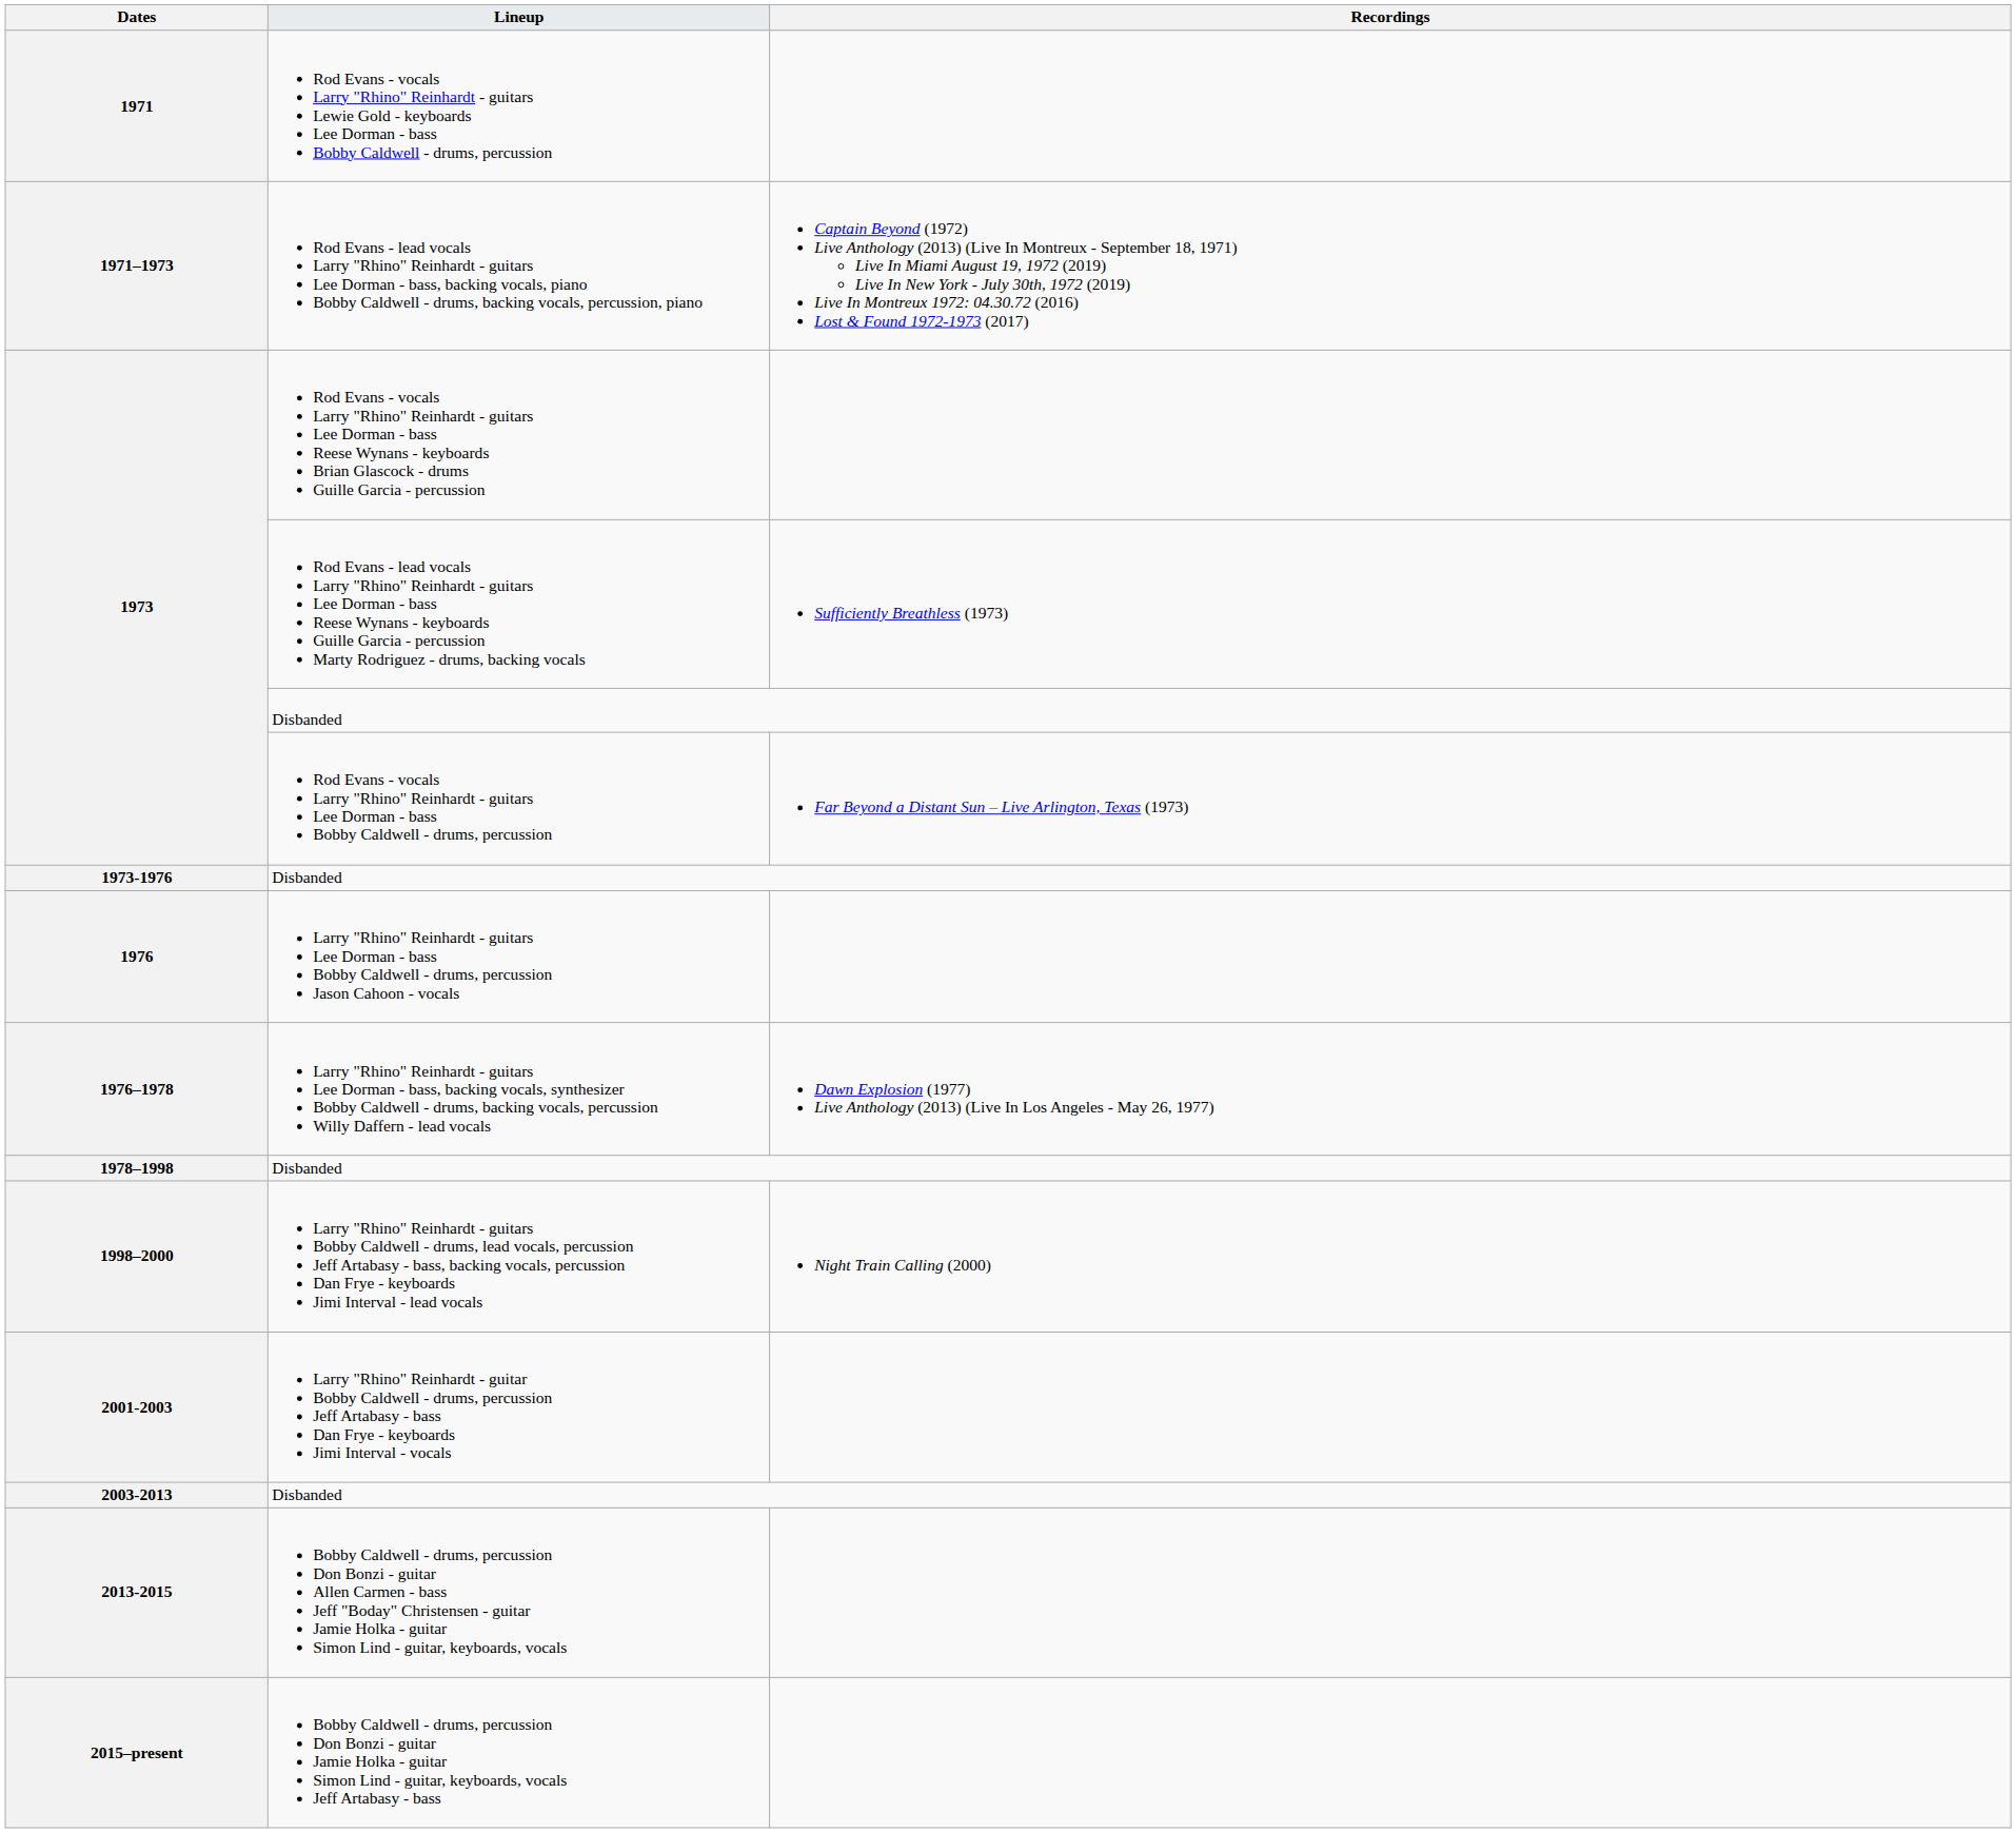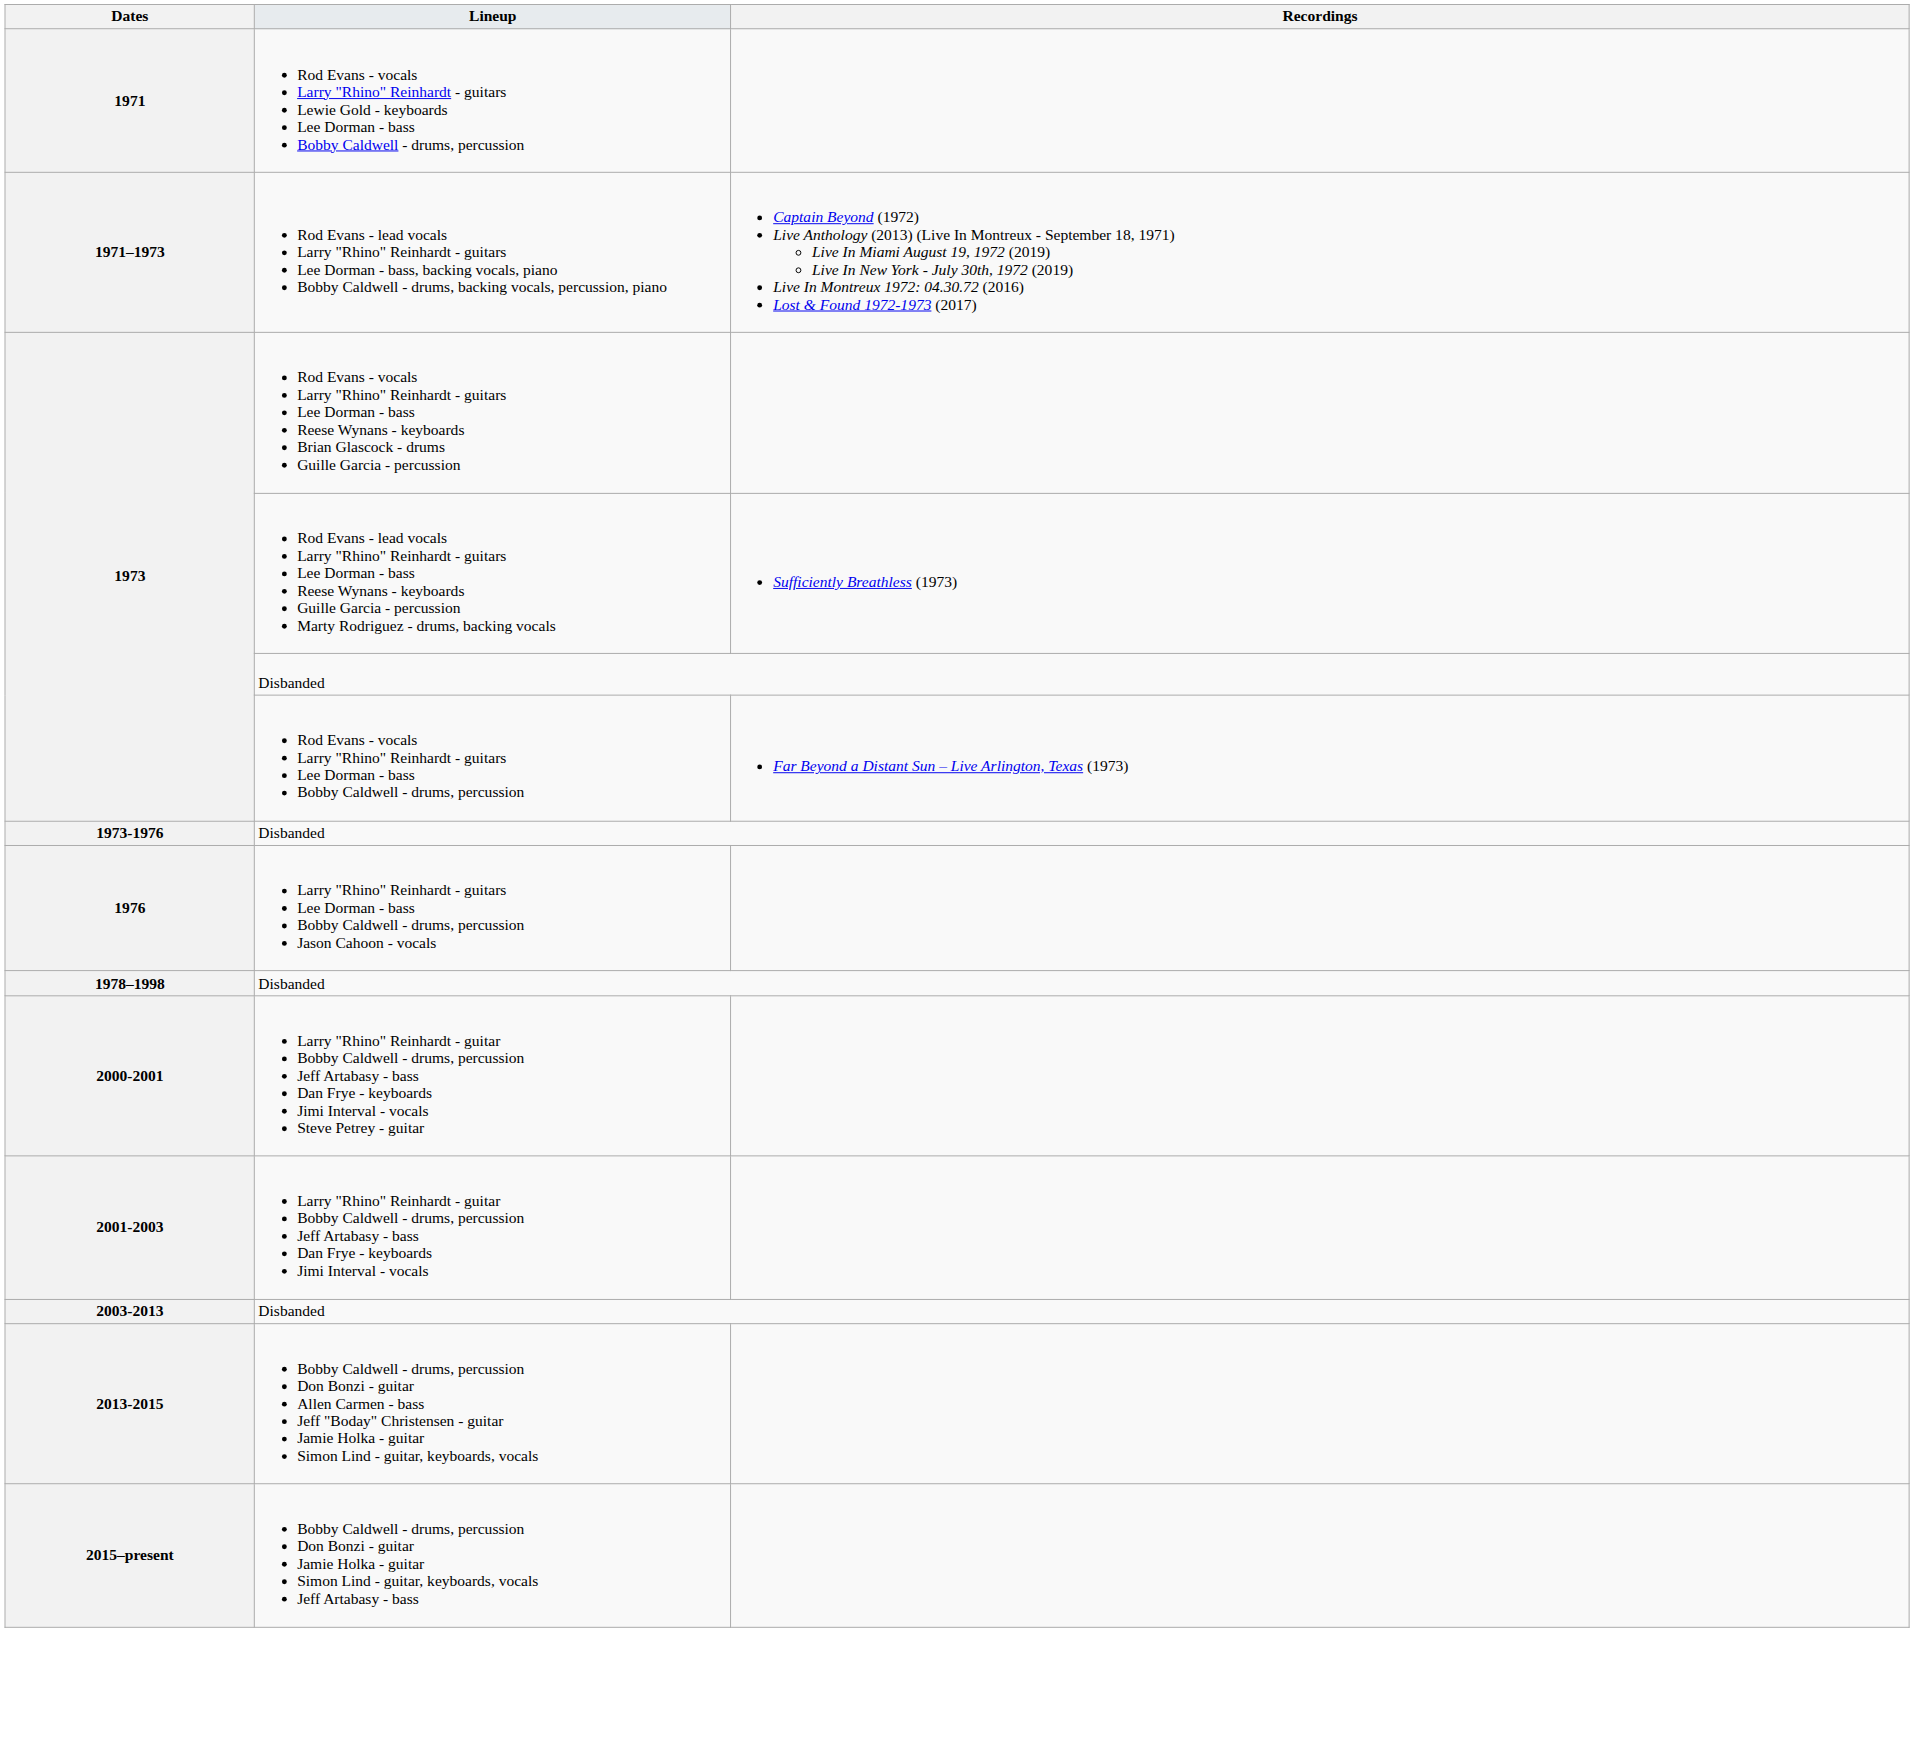- row: 1976–1978 | Larry "Rhino" Reinhardt - guitars Lee Dorman - bass, backing vocals, synthesizer Bobby Caldwell - drums, backing vocals, percussion Willy Daffern - lead vocals | Dawn Explosion (1977) Live Anthology (2013) (Live In Los Angeles - May 26, 1977)
- row: 1998–2000 | Larry "Rhino" Reinhardt - guitars Bobby Caldwell - drums, lead vocals, percussion Jeff Artabasy - bass, backing vocals, percussion Dan Frye - keyboards Jimi Interval - lead vocals | Night Train Calling (2000)
+ row: 2000-2001 | Larry "Rhino" Reinhardt - guitar Bobby Caldwell - drums, percussion Jeff Artabasy - bass Dan Frye - keyboards Jimi Interval - vocals Steve Petrey - guitar
